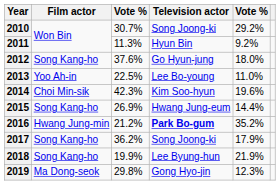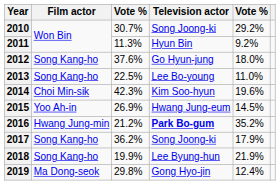2013 | Film actor: Yoo Ah-in -> Song Kang-ho
2015 | Film actor: Song Kang-ho -> Yoo Ah-in
2015 | column 5: 14.4% -> 14.5%
2019 | column 5: 12.3% -> 12.4%
